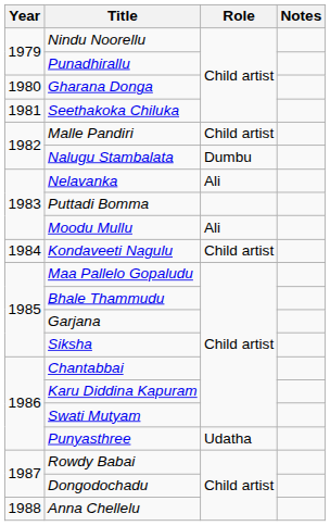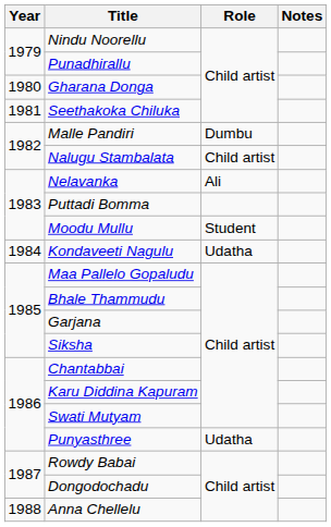Malle Pandiri | Role: Child artist -> Dumbu
Nalugu Stambalata | Role: Dumbu -> Child artist
Moodu Mullu | Role: Ali -> Student
Kondaveeti Nagulu | Role: Child artist -> Udatha
